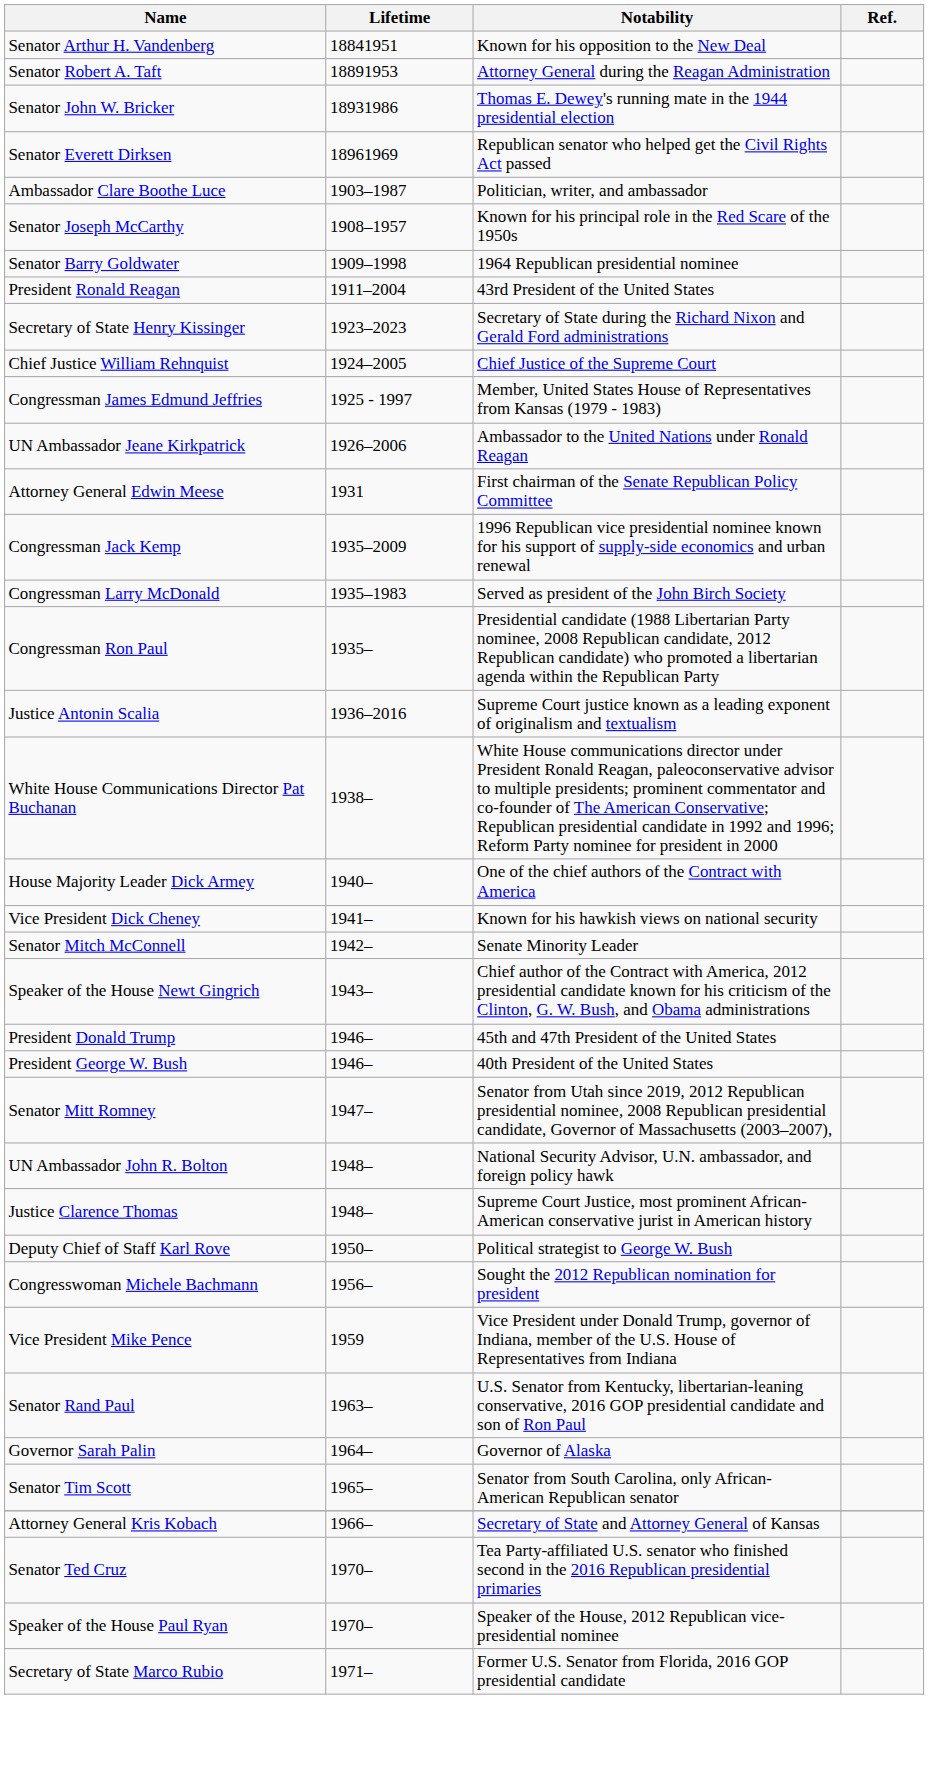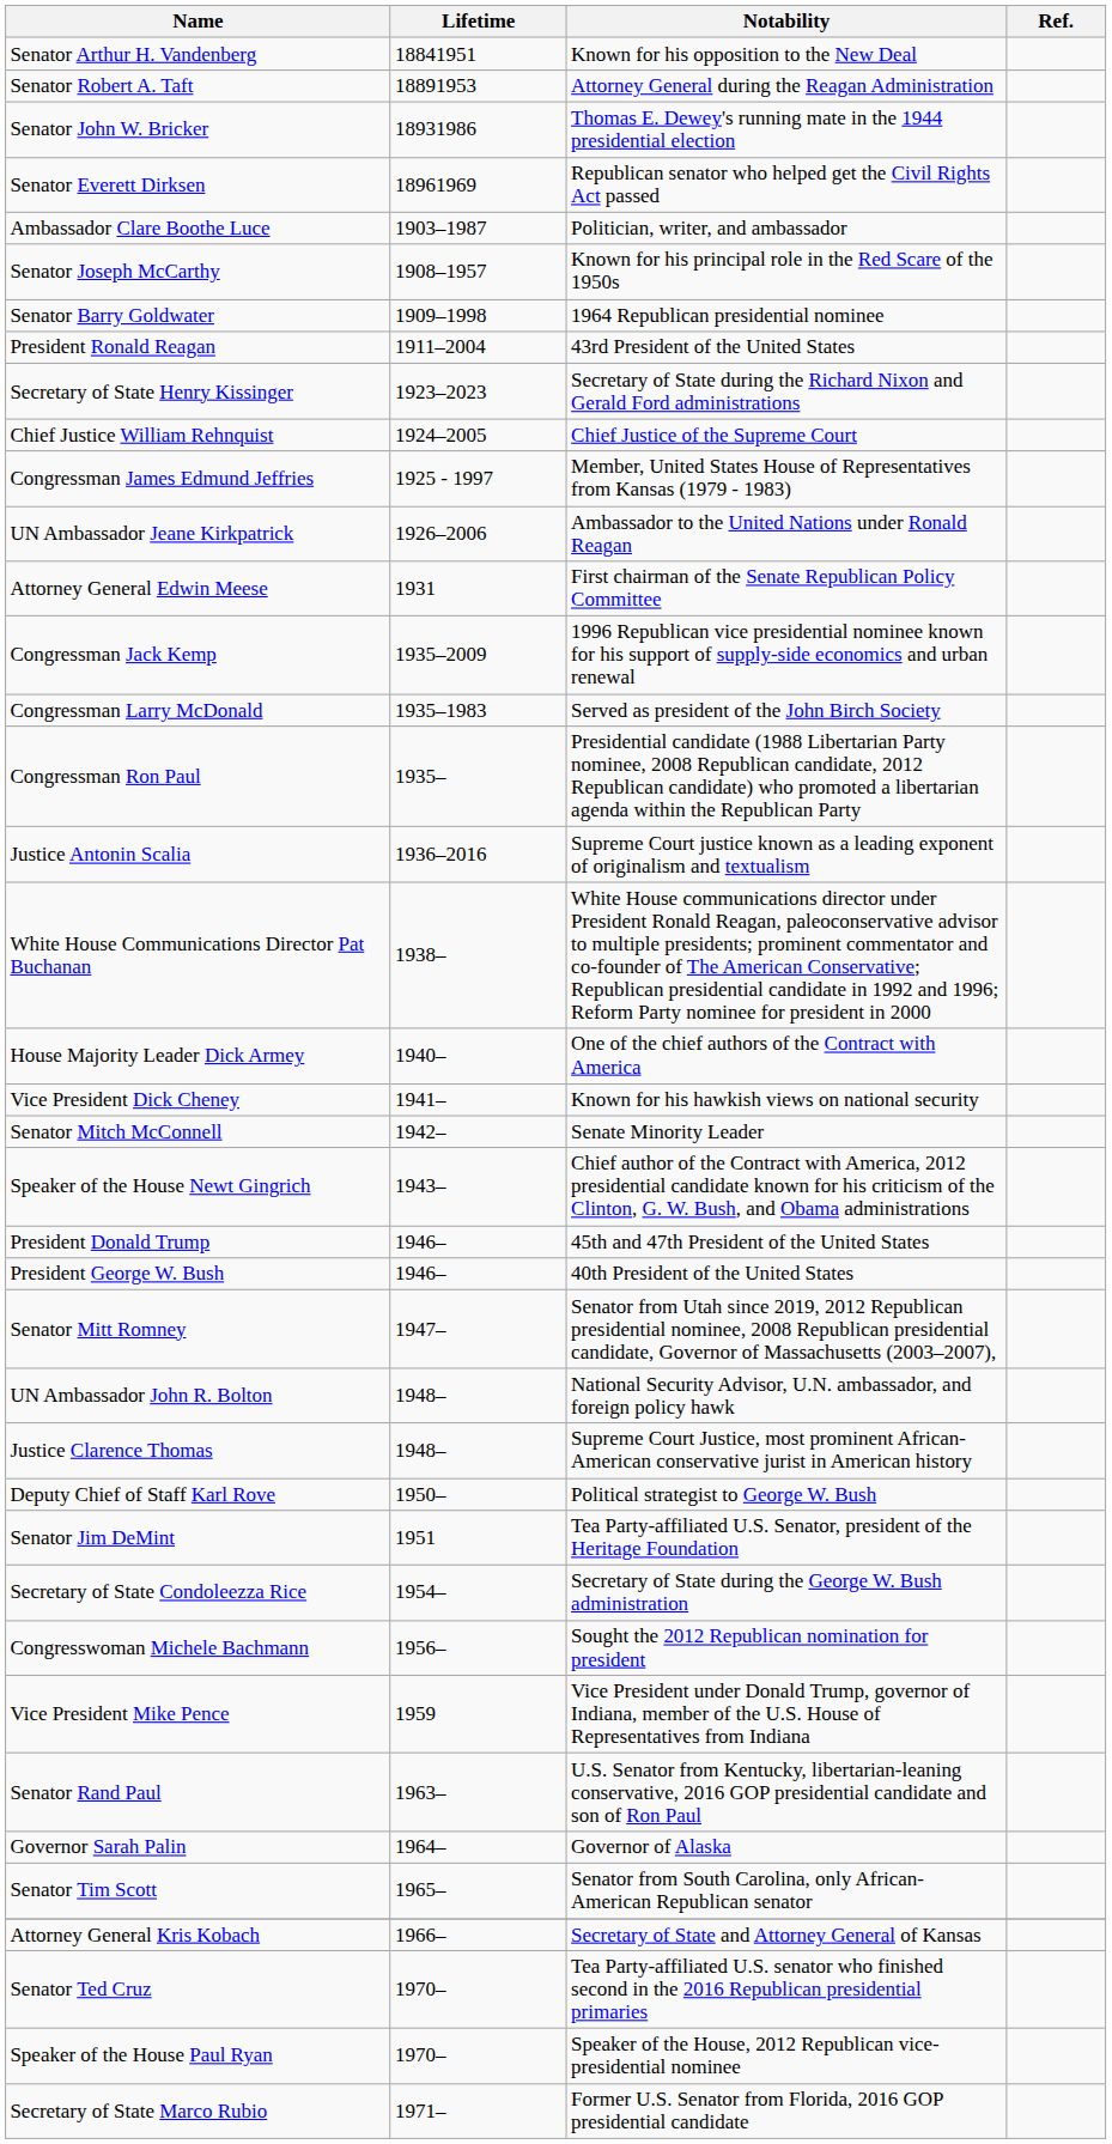+ row: Senator Jim DeMint | 1951 | Tea Party-affiliated U.S. Senator, president of the Heritage Foundation
+ row: Secretary of State Condoleezza Rice | 1954– | Secretary of State during the George W. Bush administration
